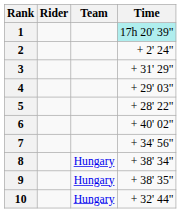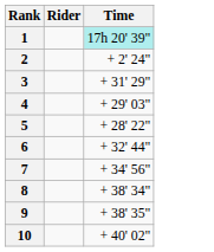- column: Team | Hungary | Hungary | Hungary
6 | Time: + 40' 02" -> + 32' 44"
10 | Time: + 32' 44" -> + 40' 02"
